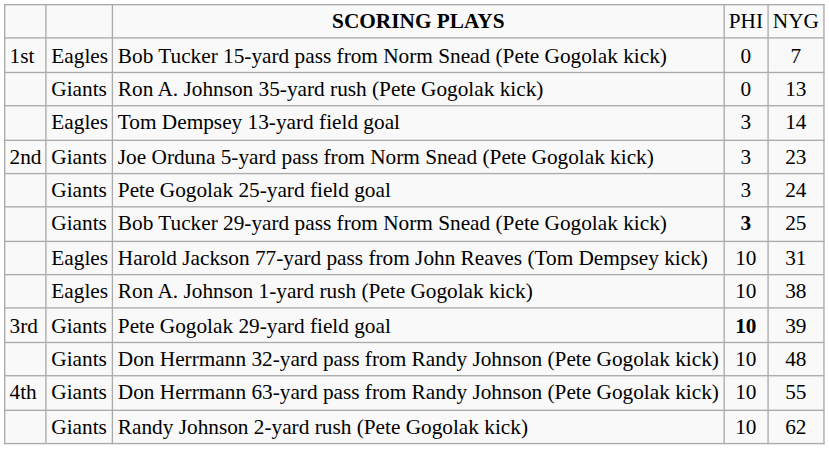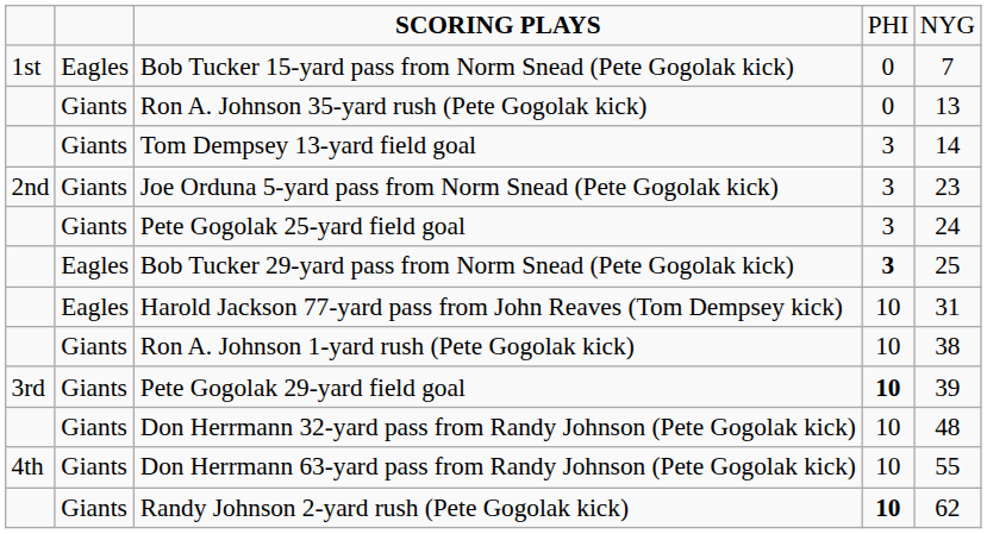Tom Dempsey 13-yard field goal | column 2: Eagles -> Giants
Bob Tucker 29-yard pass from Norm Snead (Pete Gogolak kick) | column 2: Giants -> Eagles
Ron A. Johnson 1-yard rush (Pete Gogolak kick) | column 2: Eagles -> Giants
Randy Johnson 2-yard rush (Pete Gogolak kick) | column 4: normal -> bold
